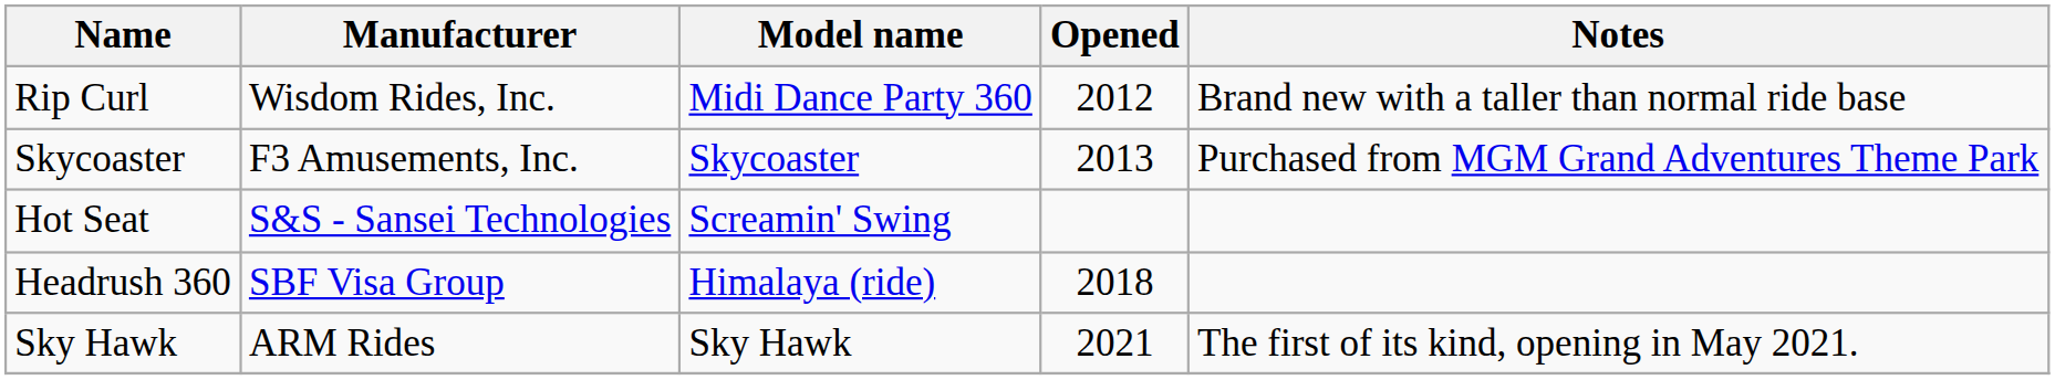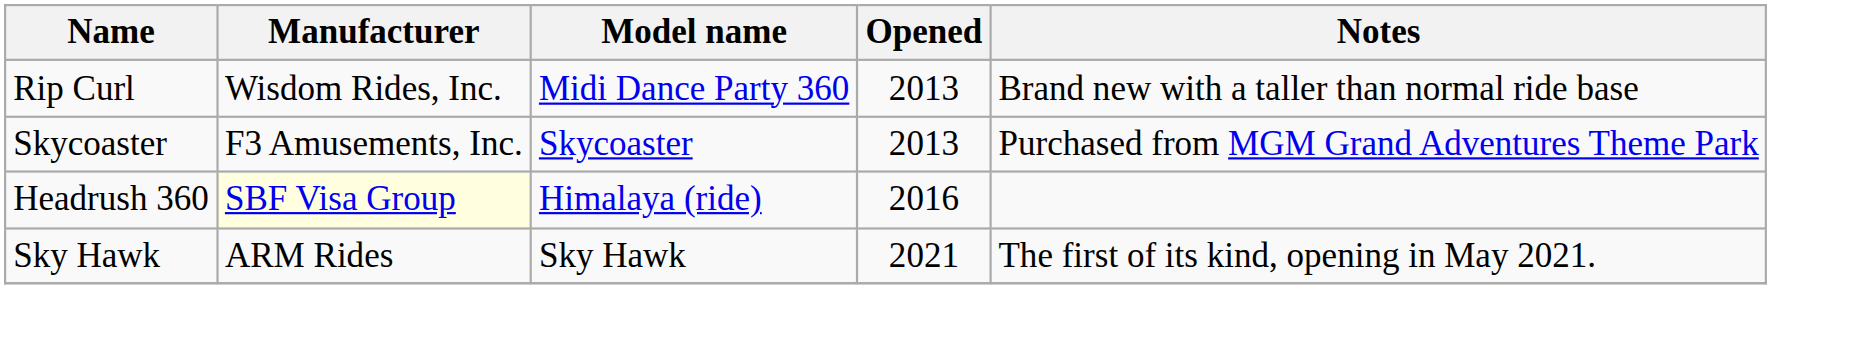Rip Curl | Opened: 2012 -> 2013
- row: Hot Seat | S&S - Sansei Technologies | Screamin' Swing
Headrush 360 | Manufacturer: no background -> lightyellow background
Headrush 360 | Opened: 2018 -> 2016
